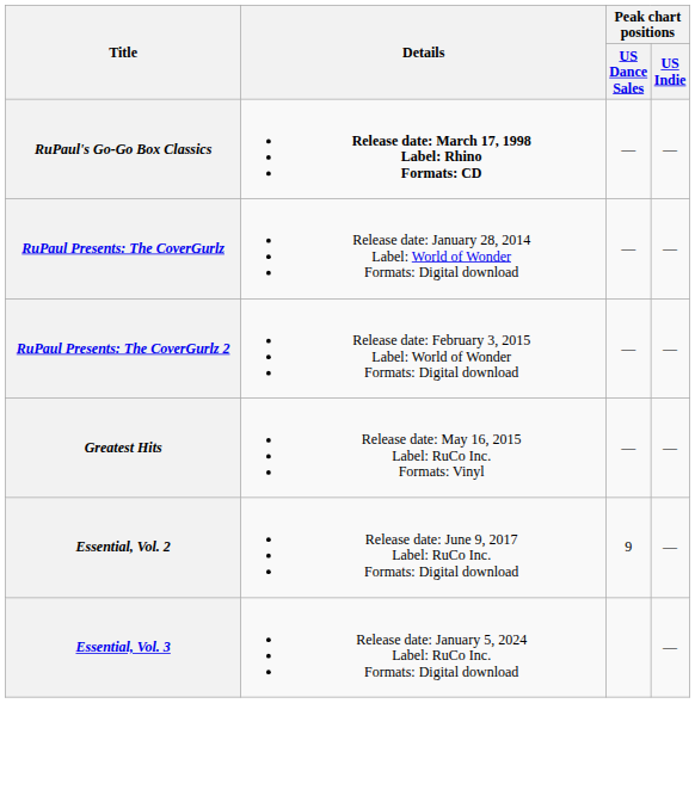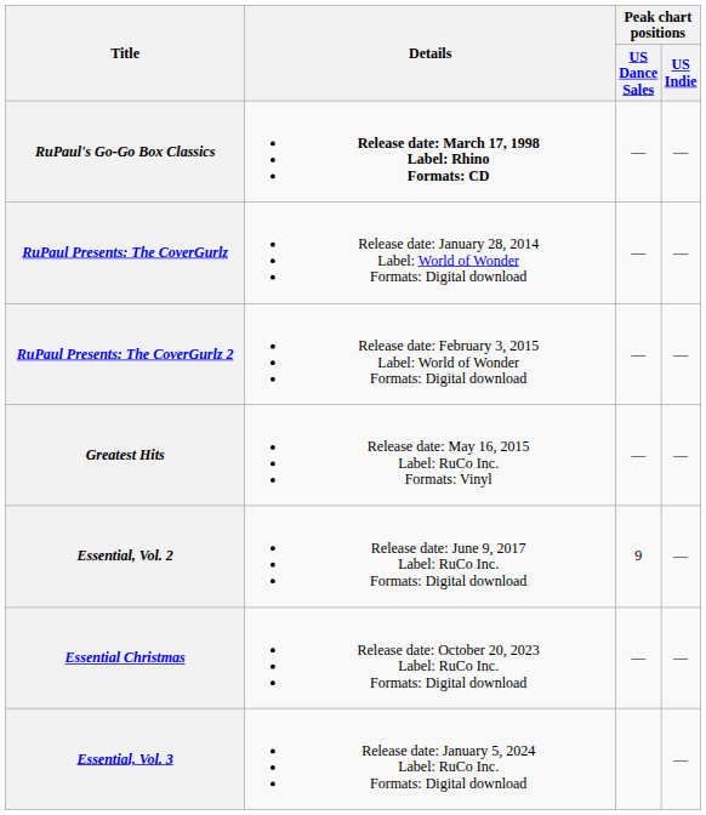+ row: Essential Christmas | Release date: October 20, 2023 Label: RuCo Inc. Formats: Digital download | — | —
